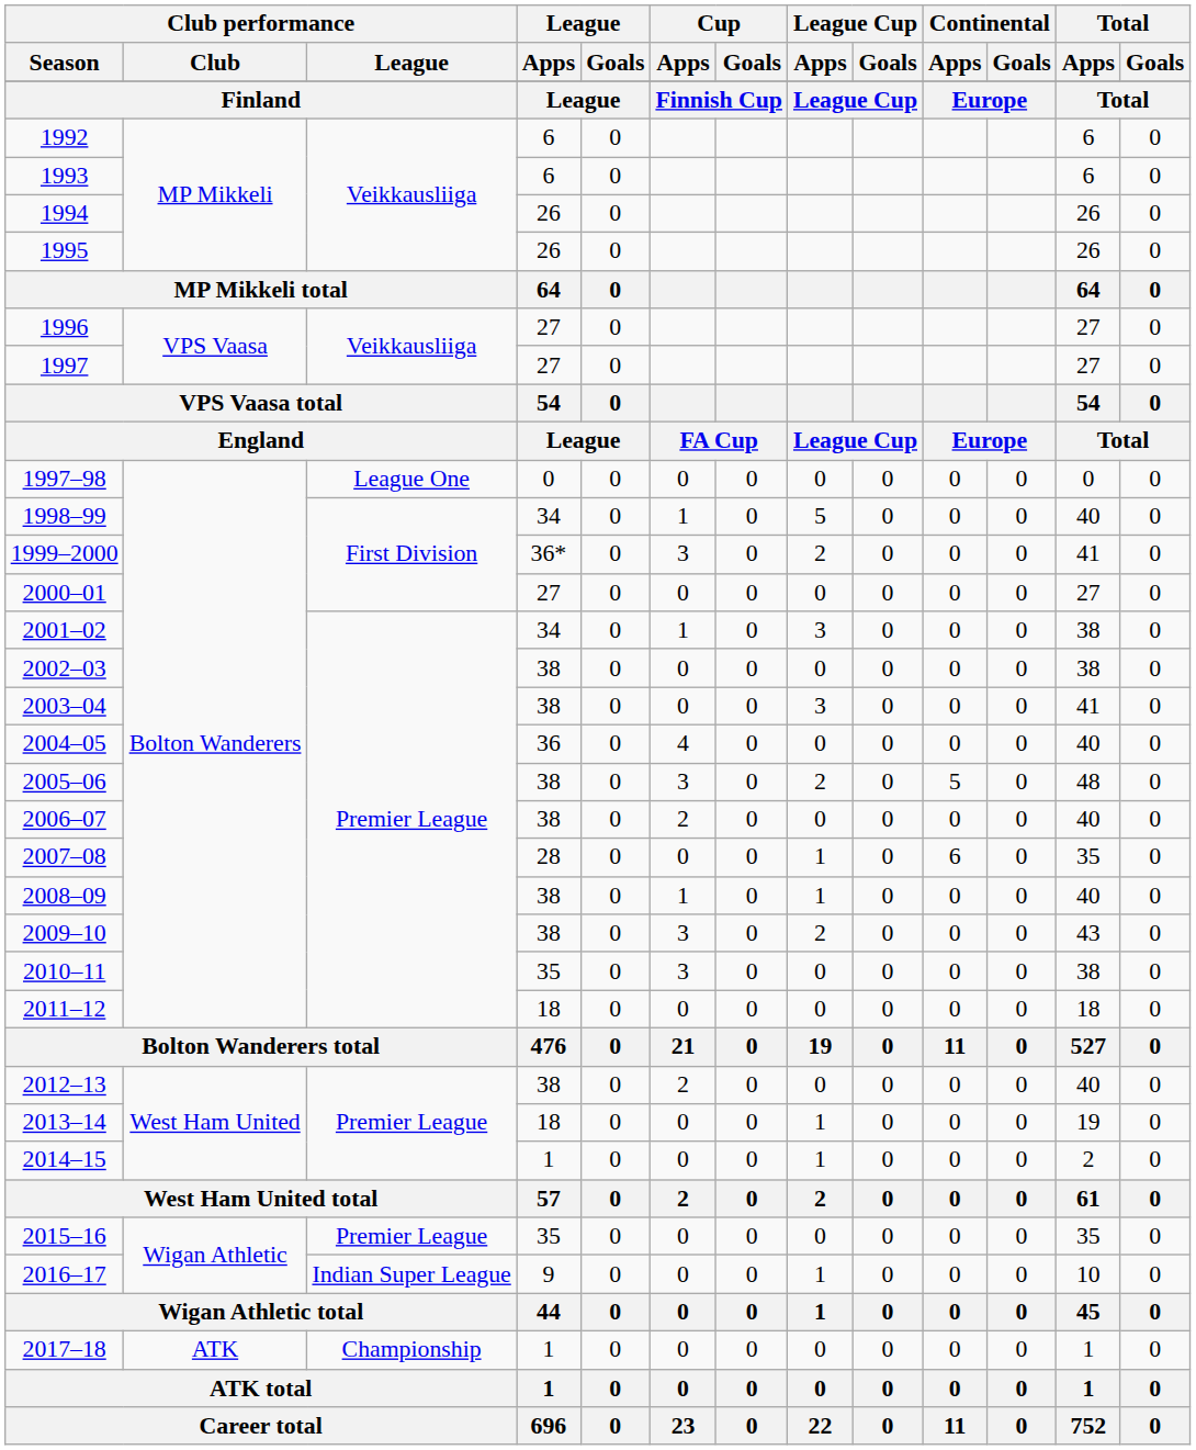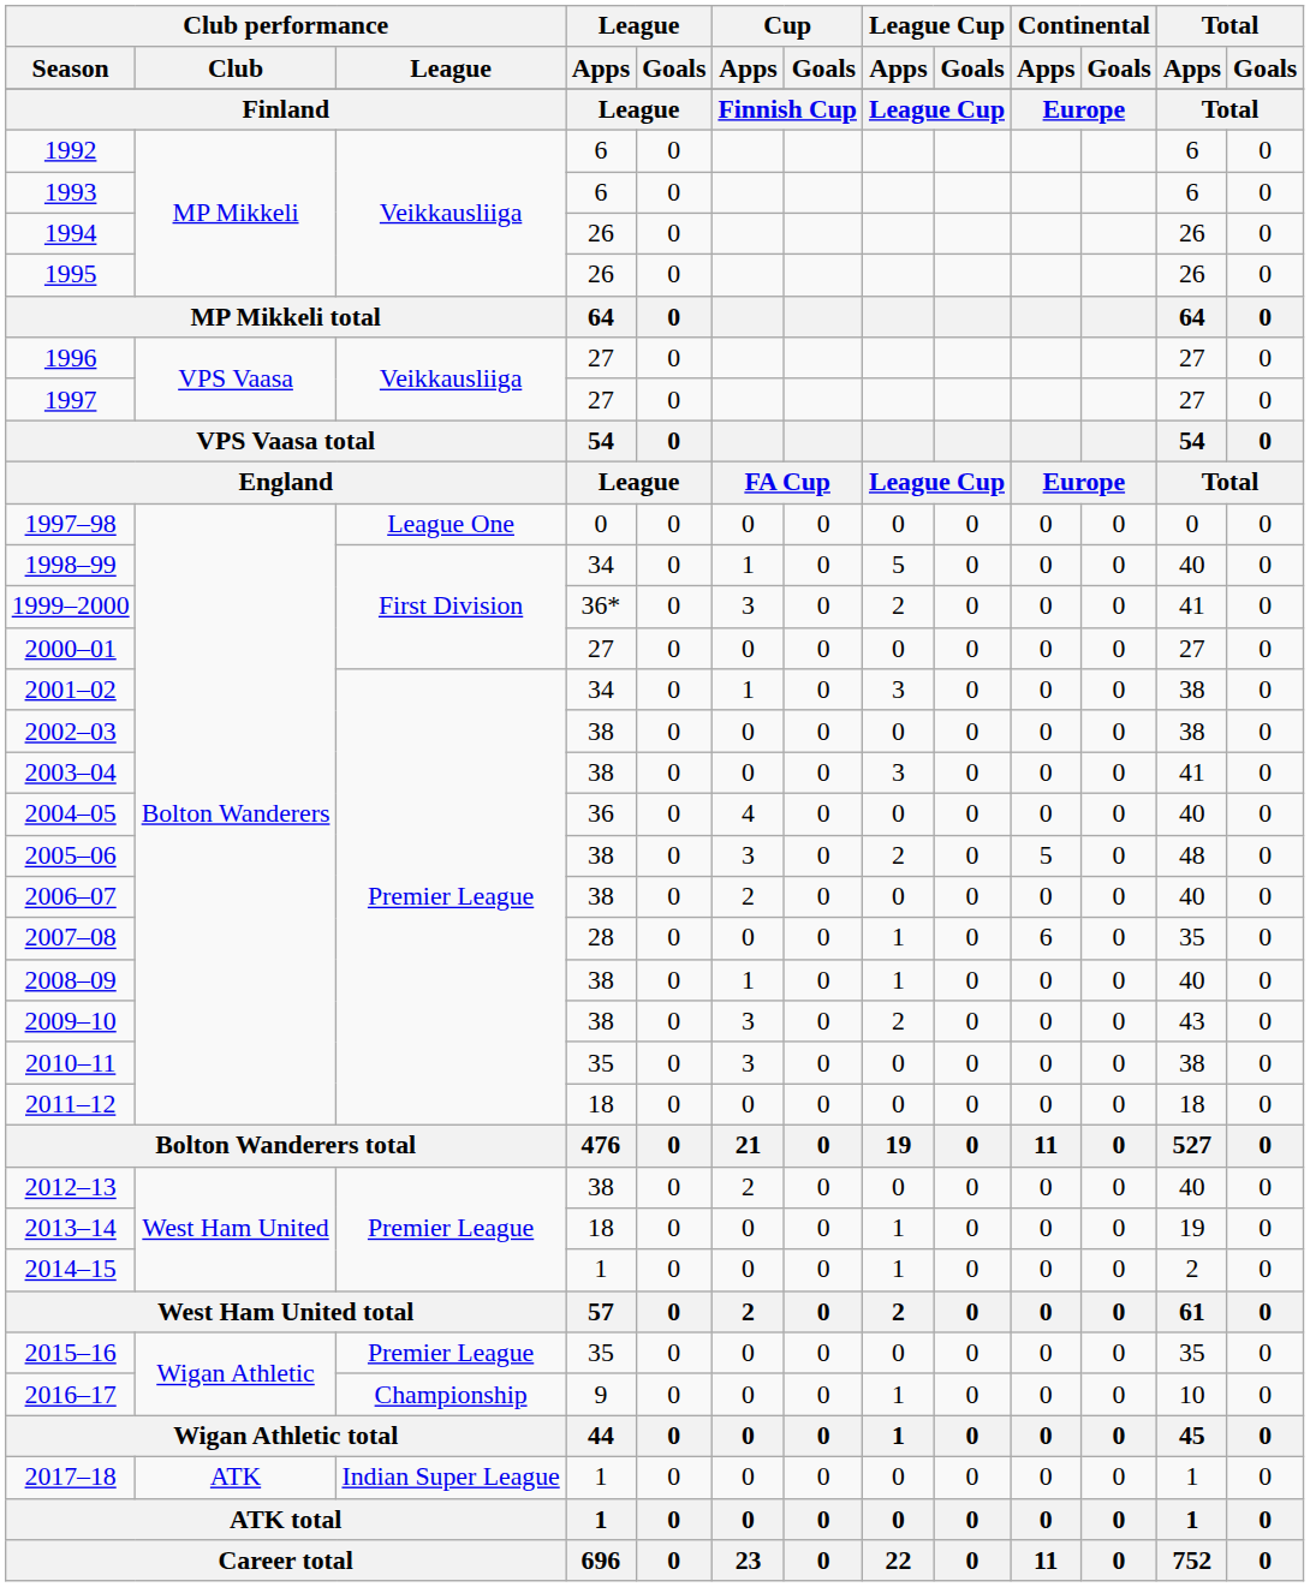2016–17 | Club performance / League: Indian Super League -> Championship
2017–18 | Club performance / League: Championship -> Indian Super League
